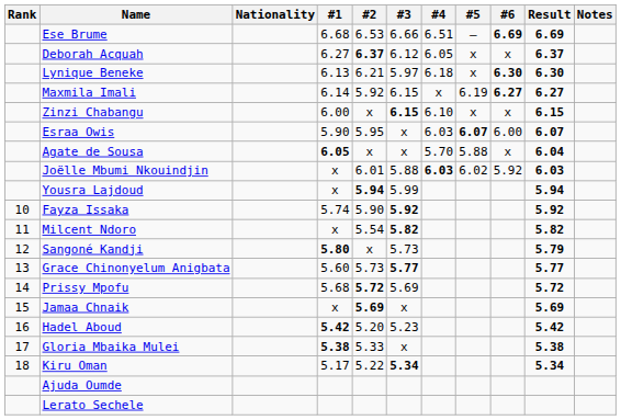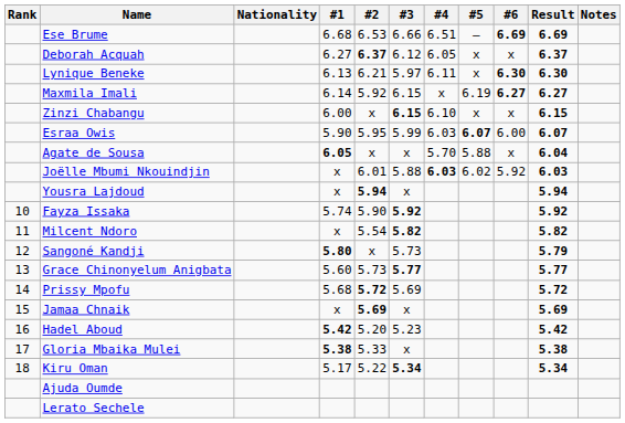Lynique Beneke | #4: 6.18 -> 6.11
Esraa Owis | #3: x -> 5.99
Yousra Lajdoud | #3: 5.99 -> x
